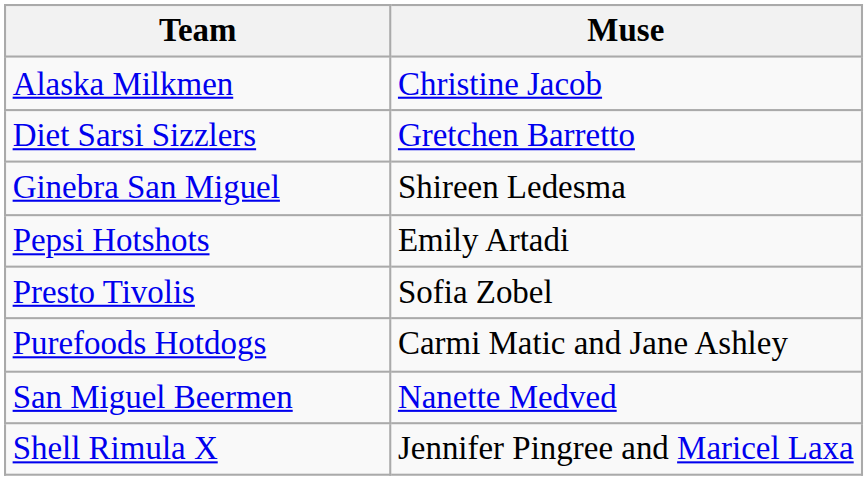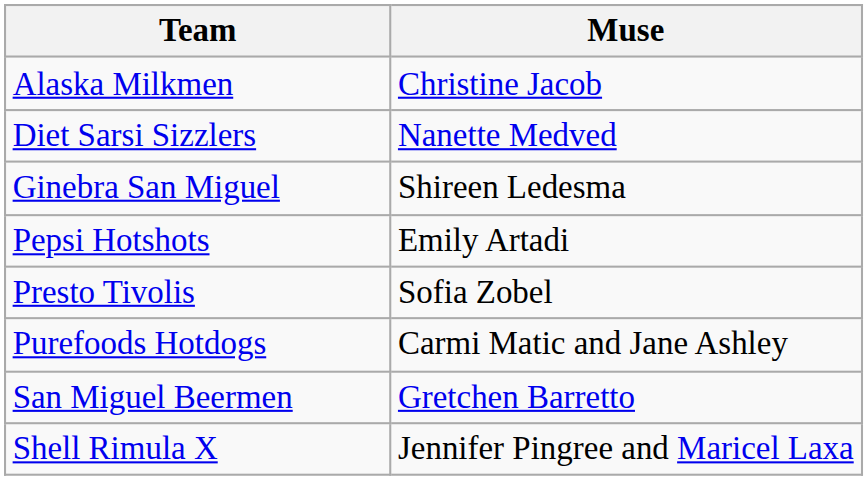Diet Sarsi Sizzlers | Muse: Gretchen Barretto -> Nanette Medved
San Miguel Beermen | Muse: Nanette Medved -> Gretchen Barretto
